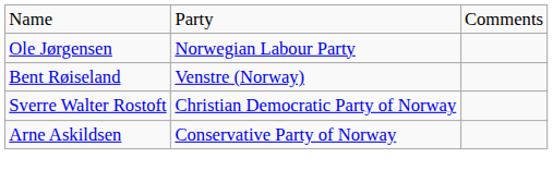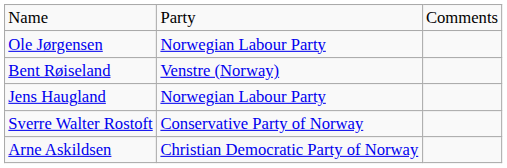+ row: Jens Haugland | Norwegian Labour Party
Sverre Walter Rostoft | column 2: Christian Democratic Party of Norway -> Conservative Party of Norway
Arne Askildsen | column 2: Conservative Party of Norway -> Christian Democratic Party of Norway
